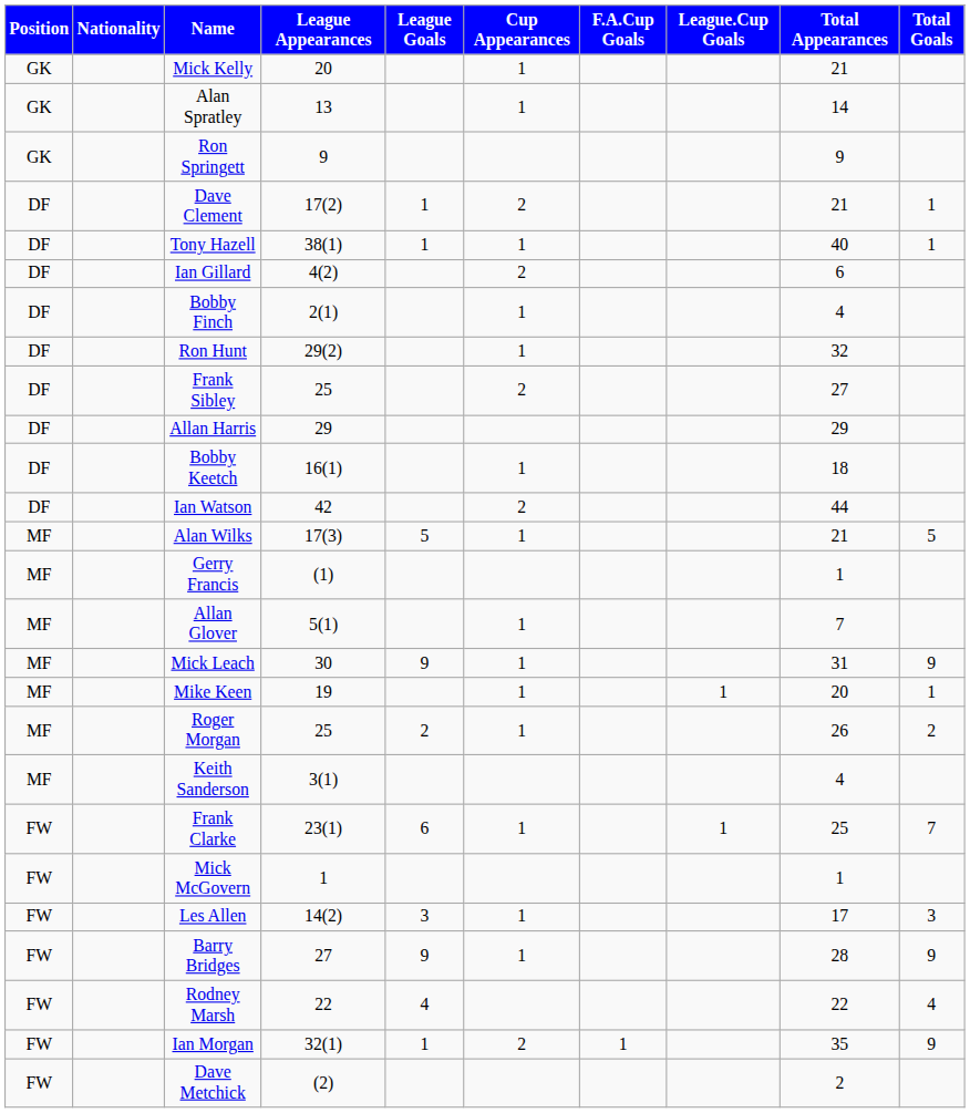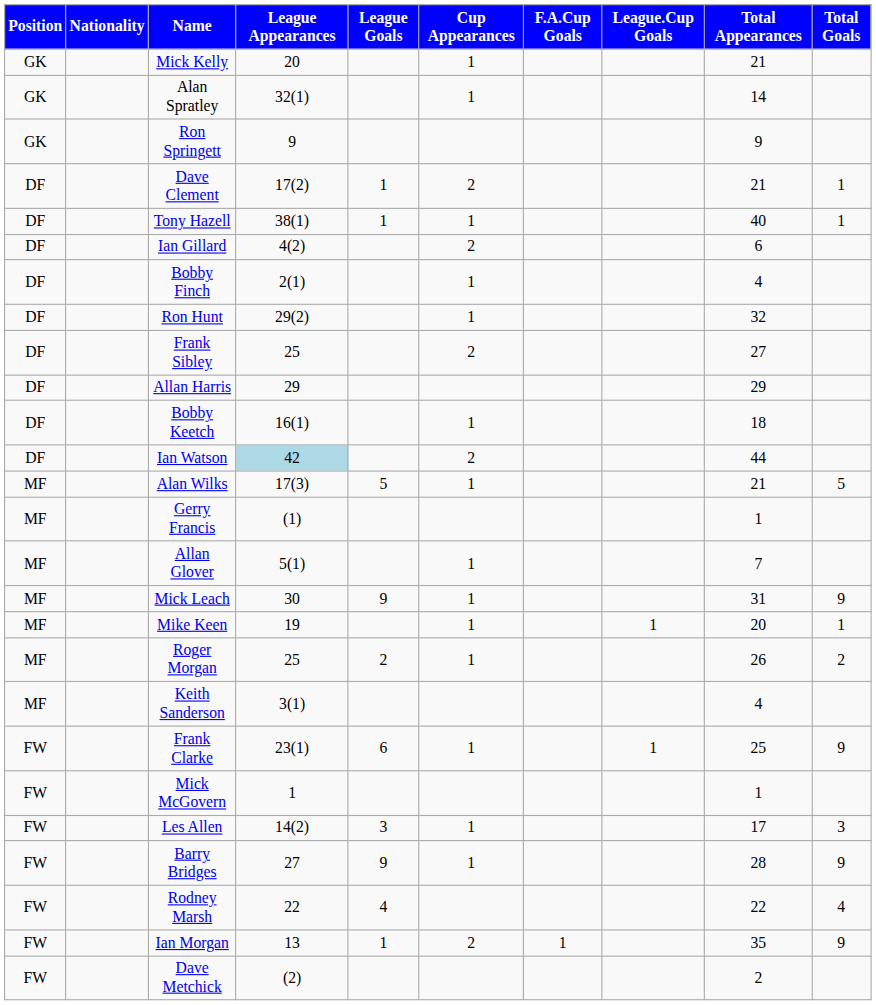Alan Spratley | League Appearances: 13 -> 32(1)
Ian Watson | League Appearances: no background -> lightblue background
Frank Clarke | Total Goals: 7 -> 9
Ian Morgan | League Appearances: 32(1) -> 13
